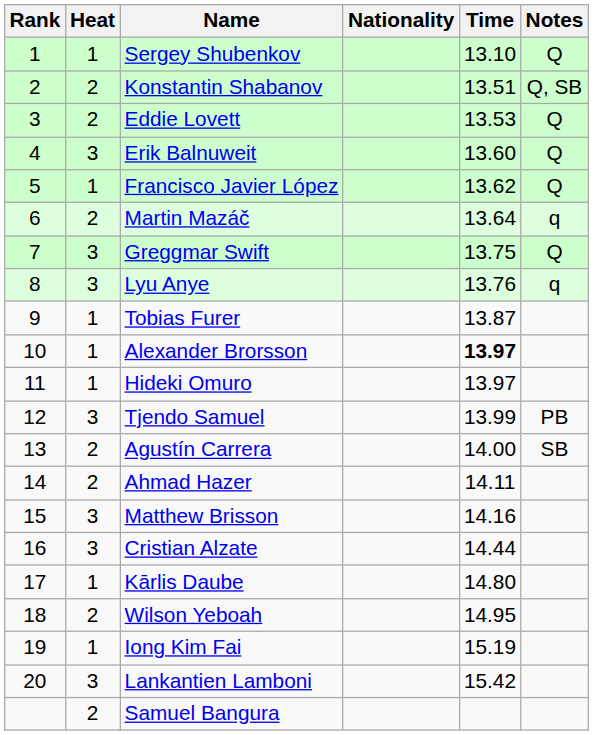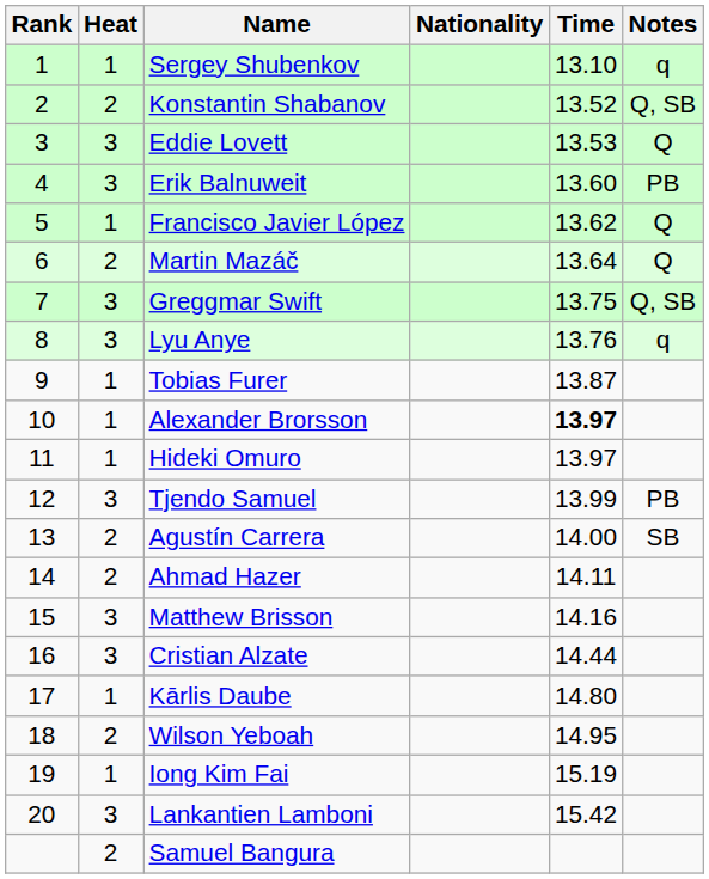Sergey Shubenkov | Notes: Q -> q
Konstantin Shabanov | Time: 13.51 -> 13.52
Eddie Lovett | Heat: 2 -> 3
Erik Balnuweit | Notes: Q -> PB
Martin Mazáč | Notes: q -> Q
Greggmar Swift | Notes: Q -> Q, SB
